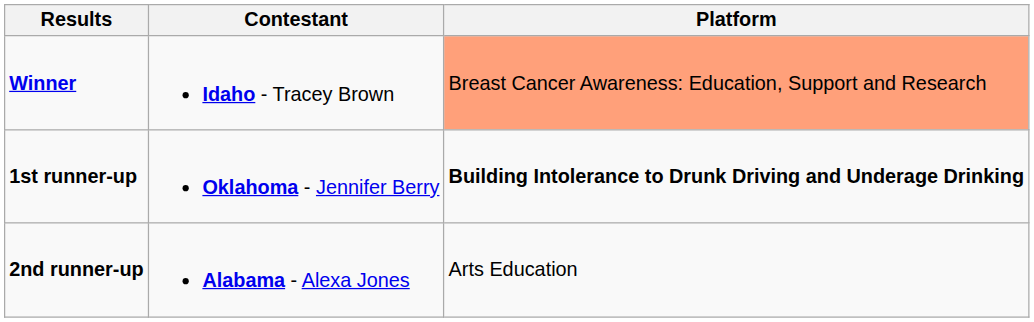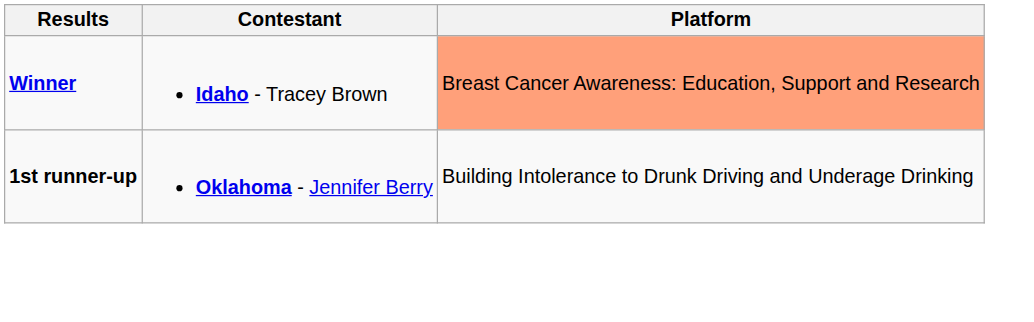1st runner-up | Platform: bold -> normal
- row: 2nd runner-up | Alabama - Alexa Jones | Arts Education
